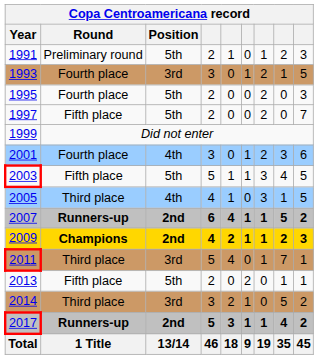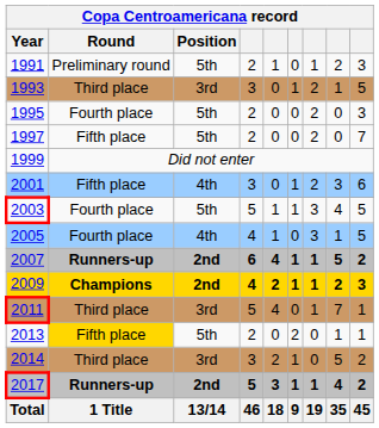1993 | Round: Fourth place -> Third place
2001 | Round: Fourth place -> Fifth place
2003 | Round: Fifth place -> Fourth place
2005 | Round: Third place -> Fourth place
2013 | Round: no background -> gold background
